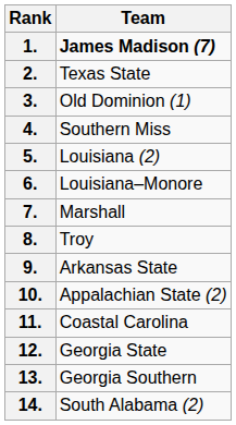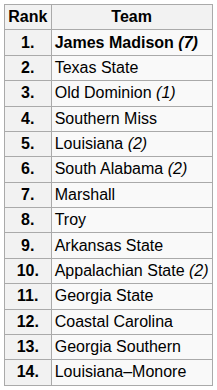6. | Team: Louisiana–Monore -> South Alabama (2)
11. | Team: Coastal Carolina -> Georgia State
12. | Team: Georgia State -> Coastal Carolina
14. | Team: South Alabama (2) -> Louisiana–Monore
